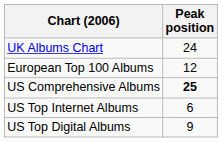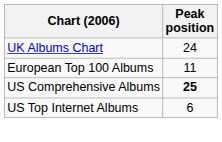European Top 100 Albums | Peak position: 12 -> 11
- row: US Top Digital Albums | 9
